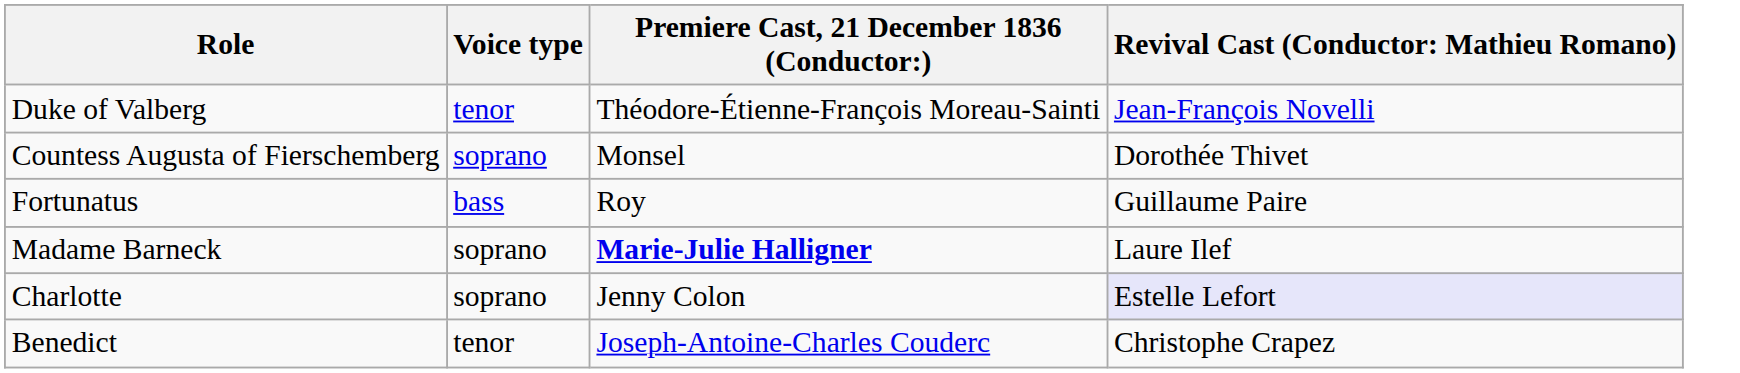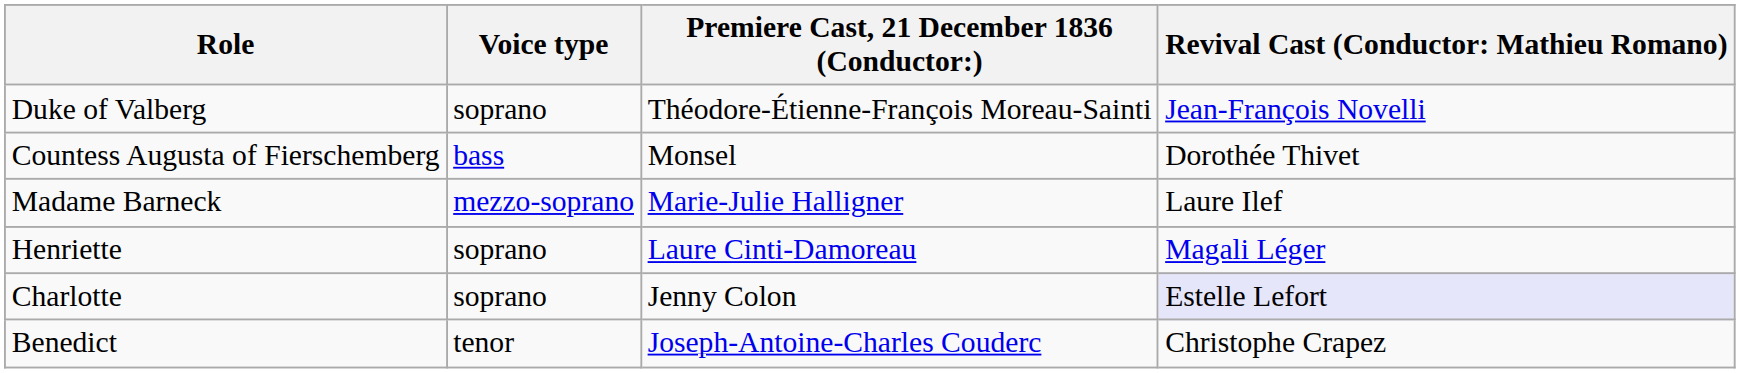Duke of Valberg | Voice type: tenor -> soprano
Countess Augusta of Fierschemberg | Voice type: soprano -> bass
- row: Fortunatus | bass | Roy | Guillaume Paire
Madame Barneck | Voice type: soprano -> mezzo-soprano
Madame Barneck | Premiere Cast, 21 December 1836 (Conductor:): bold -> normal
+ row: Henriette | soprano | Laure Cinti-Damoreau | Magali Léger
